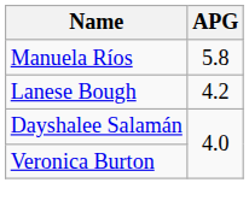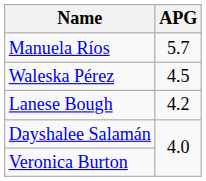Manuela Ríos | APG: 5.8 -> 5.7
+ row: Waleska Pérez | 4.5
